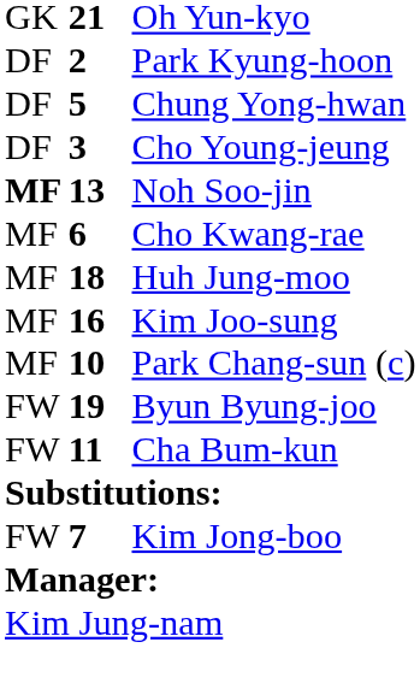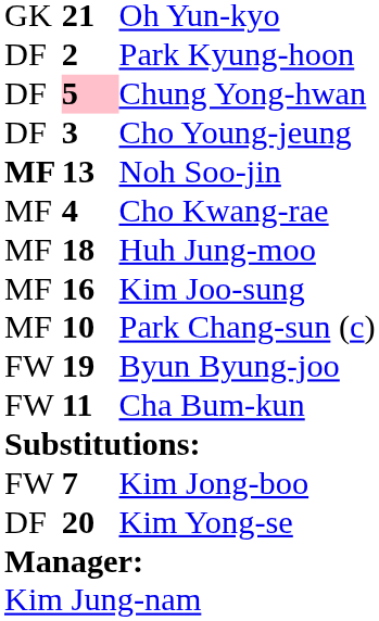Chung Yong-hwan | column 2: no background -> pink background
Cho Kwang-rae | column 2: 6 -> 4
+ row: DF | 20 | Kim Yong-se
